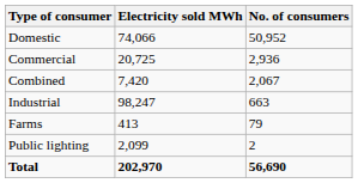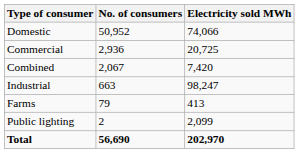columns swapped: No. of consumers <-> Electricity sold MWh
